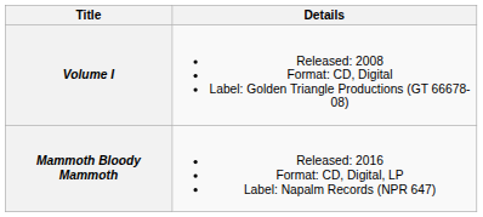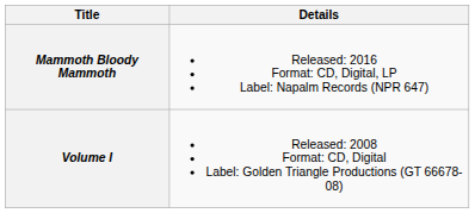rows swapped: Volume I <-> Mammoth Bloody Mammoth
